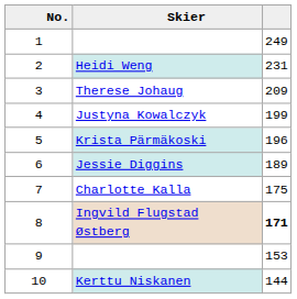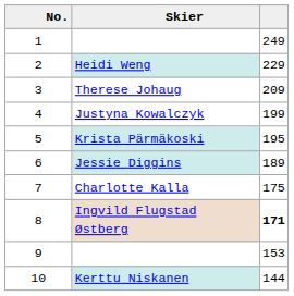Heidi Weng | column 3: 231 -> 229
Krista Pärmäkoski | column 3: 196 -> 195
